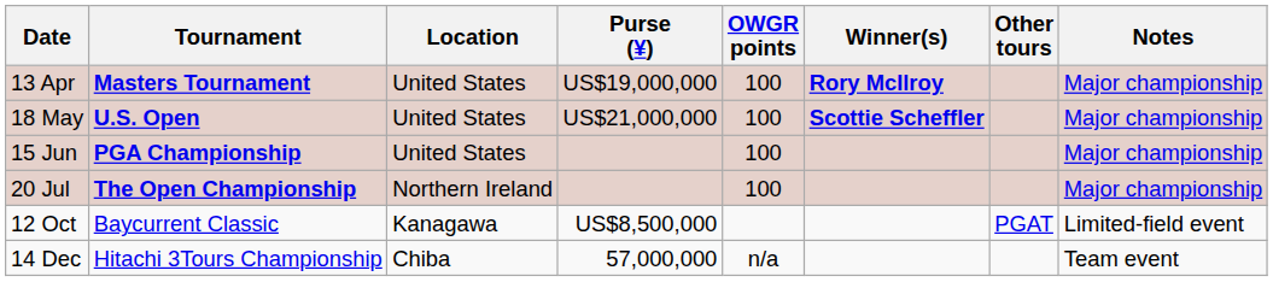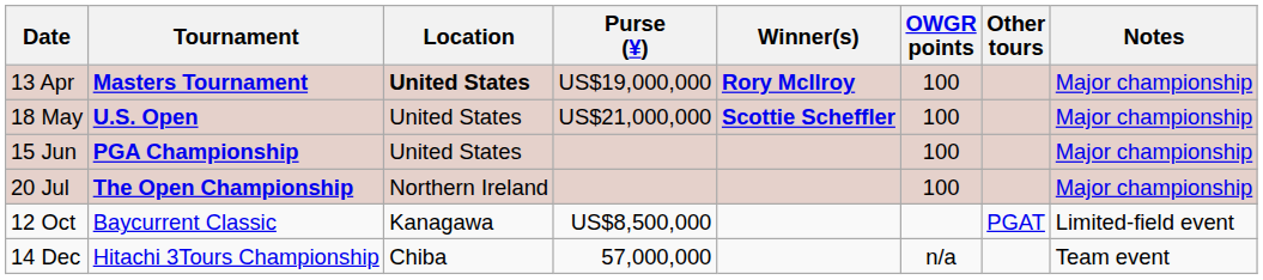columns swapped: Winner(s) <-> OWGR points
13 Apr | Location: normal -> bold
